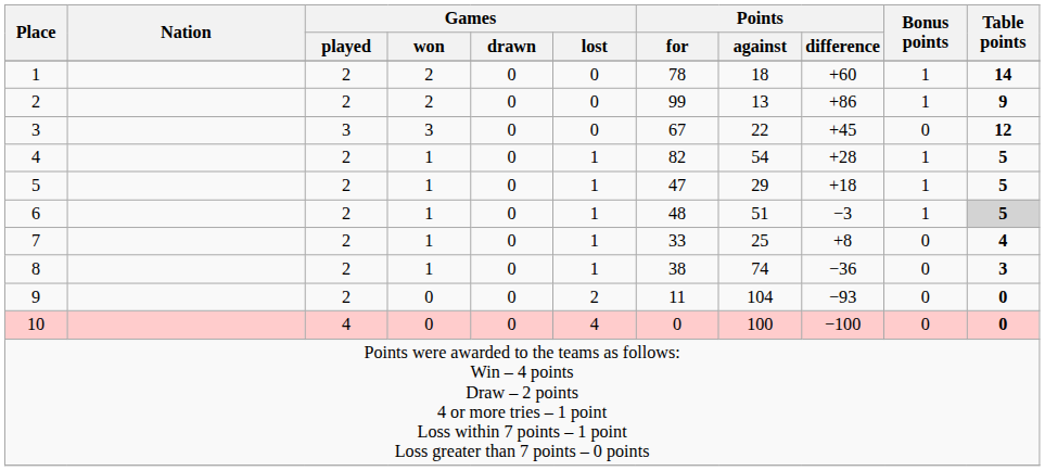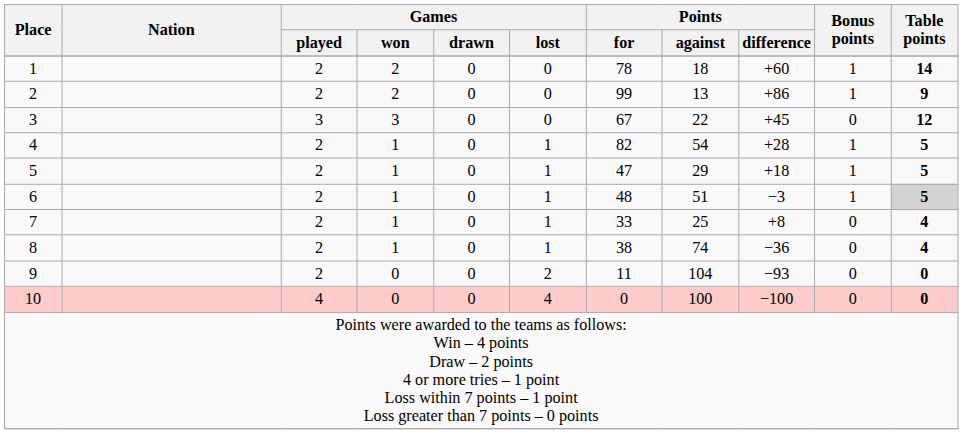8 | Table points: 3 -> 4
